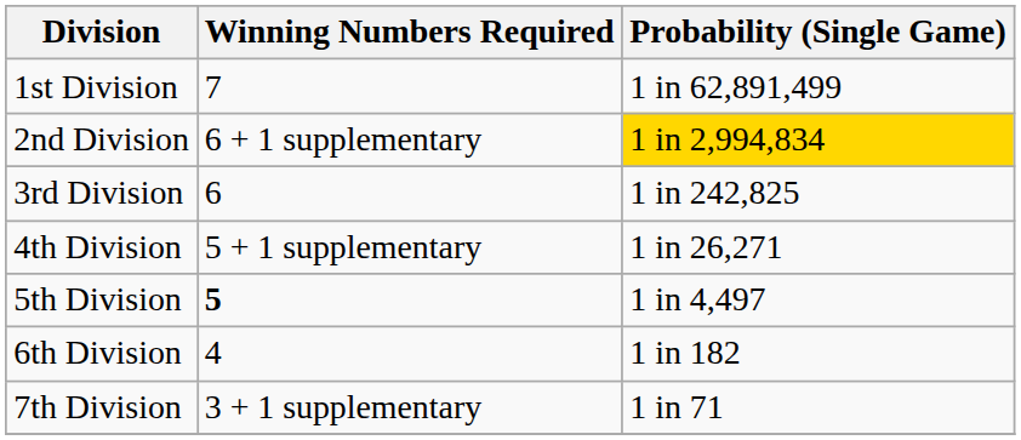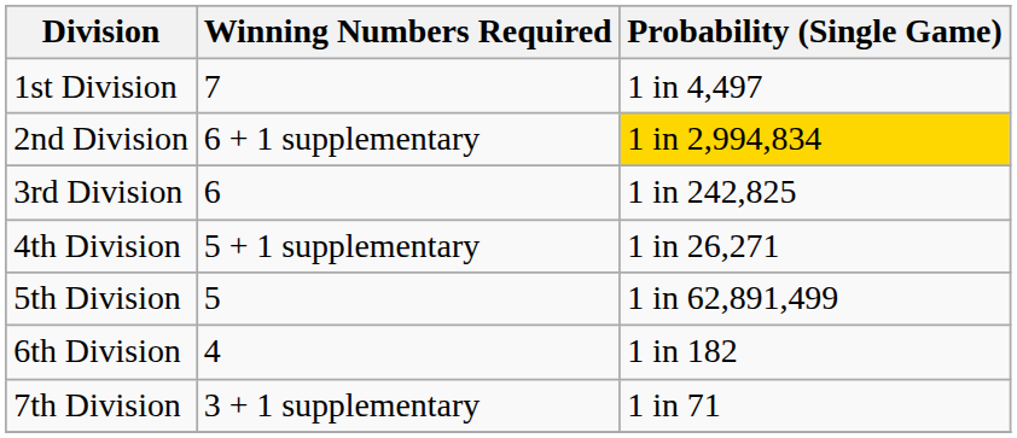1st Division | Probability (Single Game): 1 in 62,891,499 -> 1 in 4,497
5th Division | Winning Numbers Required: bold -> normal
5th Division | Probability (Single Game): 1 in 4,497 -> 1 in 62,891,499
